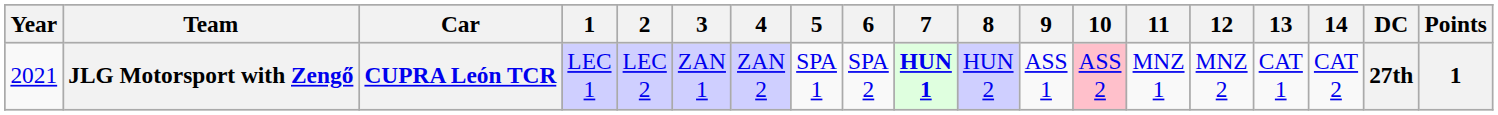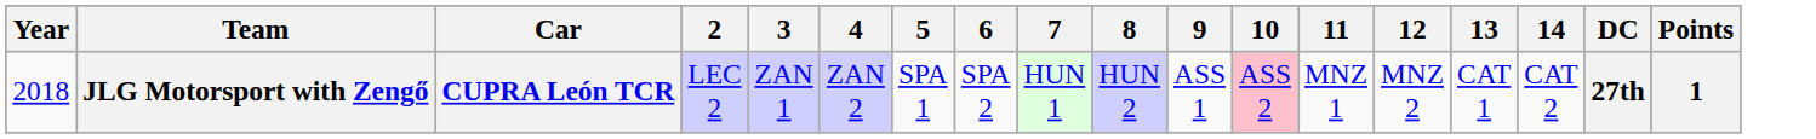- column: 1 | LEC 1
JLG Motorsport with Zengő | Year: 2021 -> 2018
JLG Motorsport with Zengő | 7: bold -> normal
